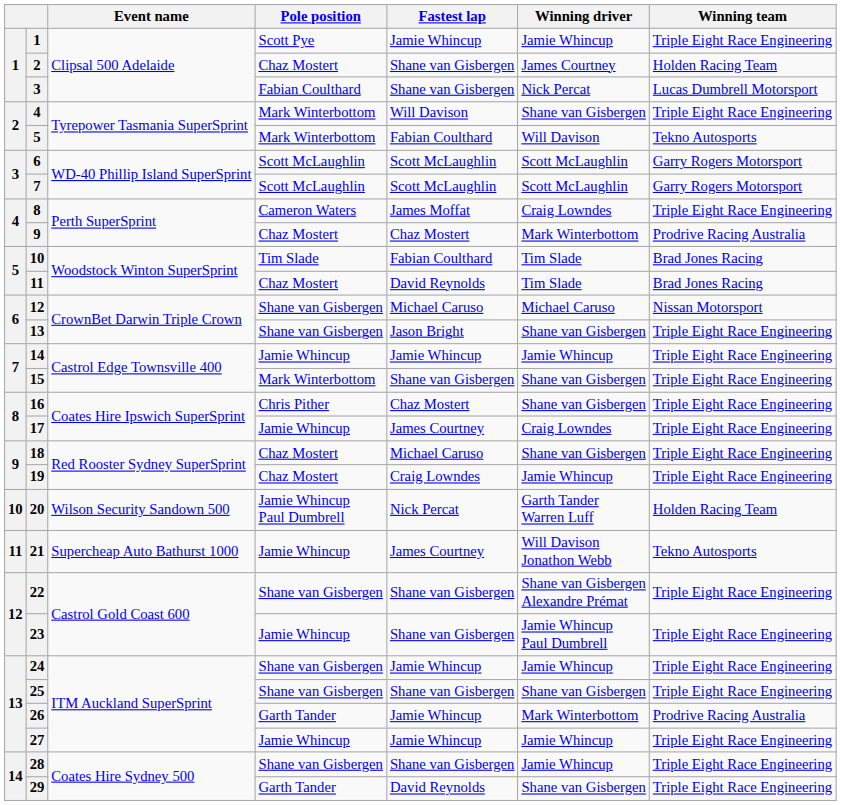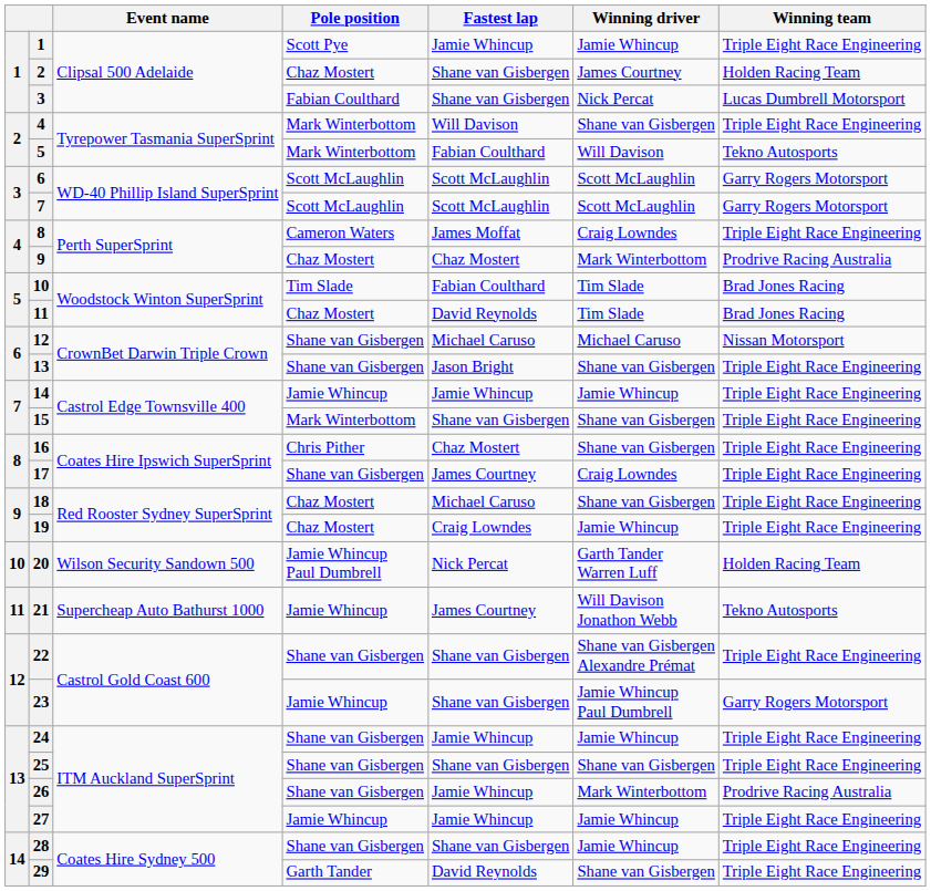17 | Pole position: Jamie Whincup -> Shane van Gisbergen
23 | Winning team: Triple Eight Race Engineering -> Garry Rogers Motorsport
26 | Pole position: Garth Tander -> Shane van Gisbergen
